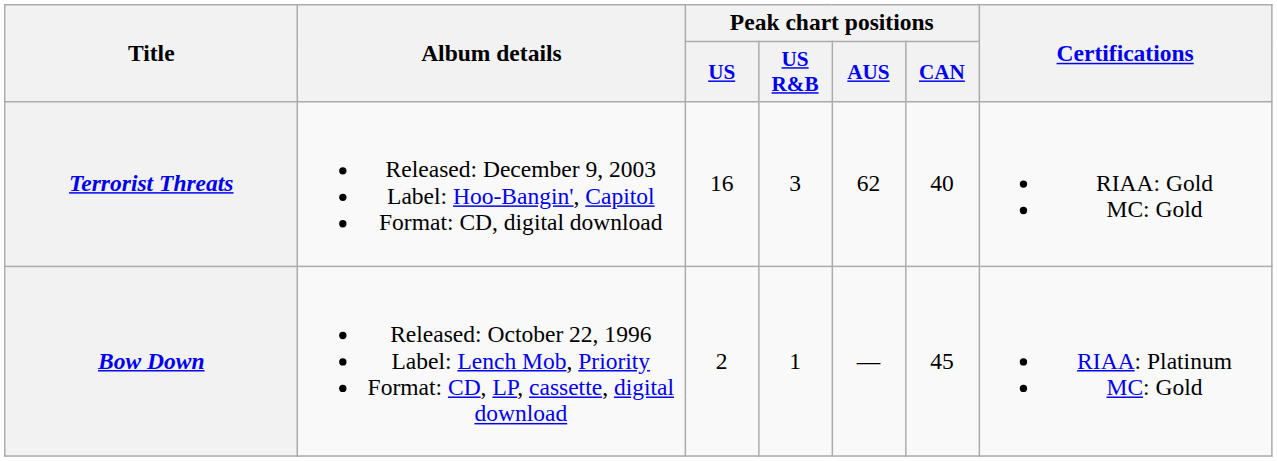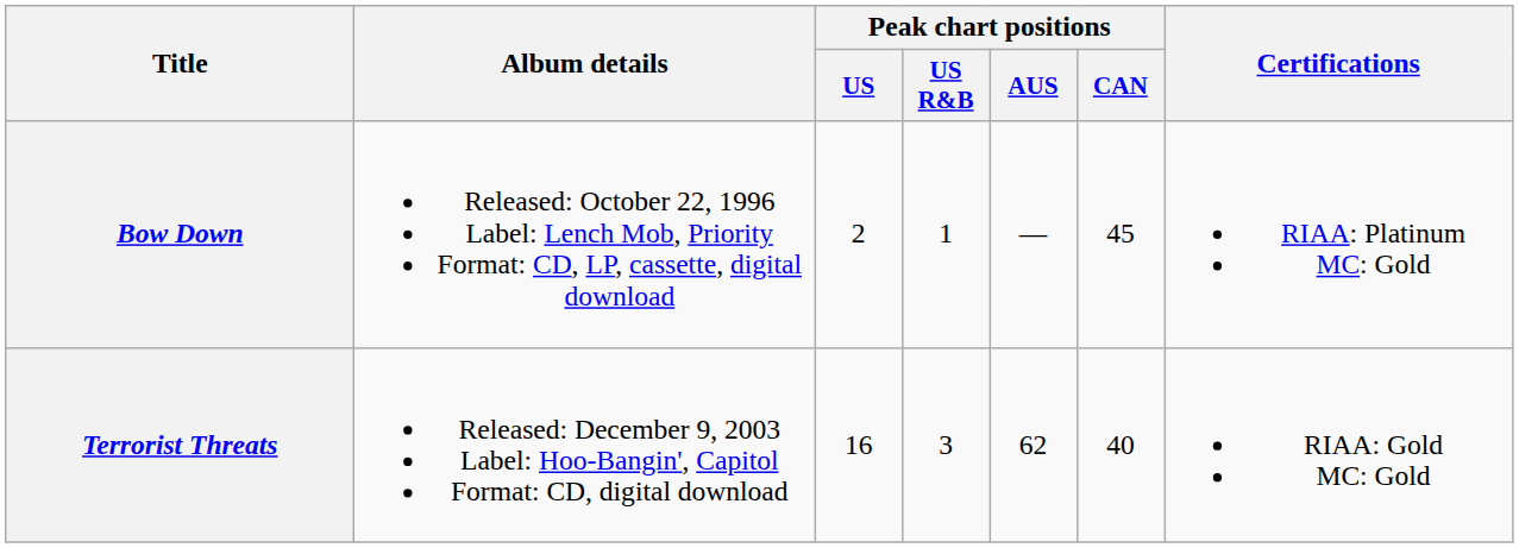rows swapped: Bow Down <-> Terrorist Threats
